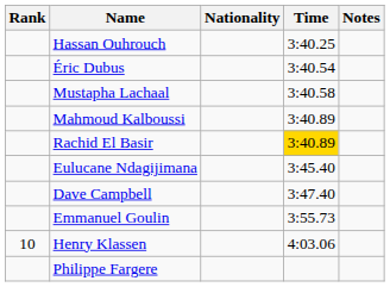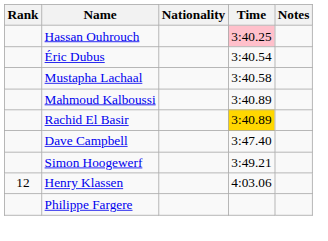Hassan Ouhrouch | Time: no background -> pink background
- row: Eulucane Ndagijimana | 3:45.40
+ row: Simon Hoogewerf | 3:49.21
- row: Emmanuel Goulin | 3:55.73
Henry Klassen | Rank: 10 -> 12
